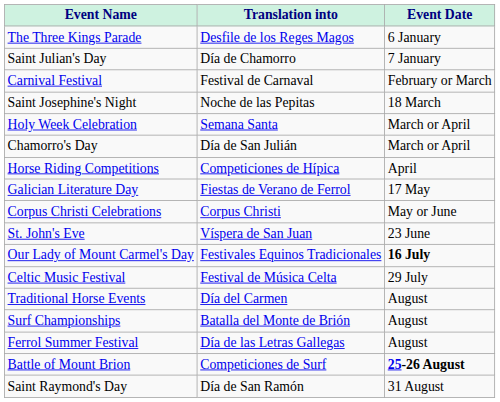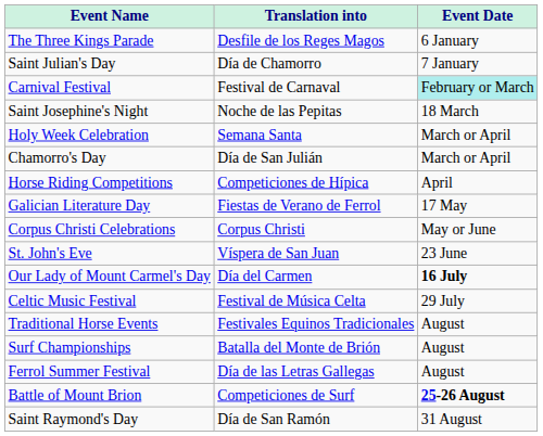Carnival Festival | Event Date: no background -> paleturquoise background
Our Lady of Mount Carmel's Day | Translation into: Festivales Equinos Tradicionales -> Día del Carmen
Traditional Horse Events | Translation into: Día del Carmen -> Festivales Equinos Tradicionales
